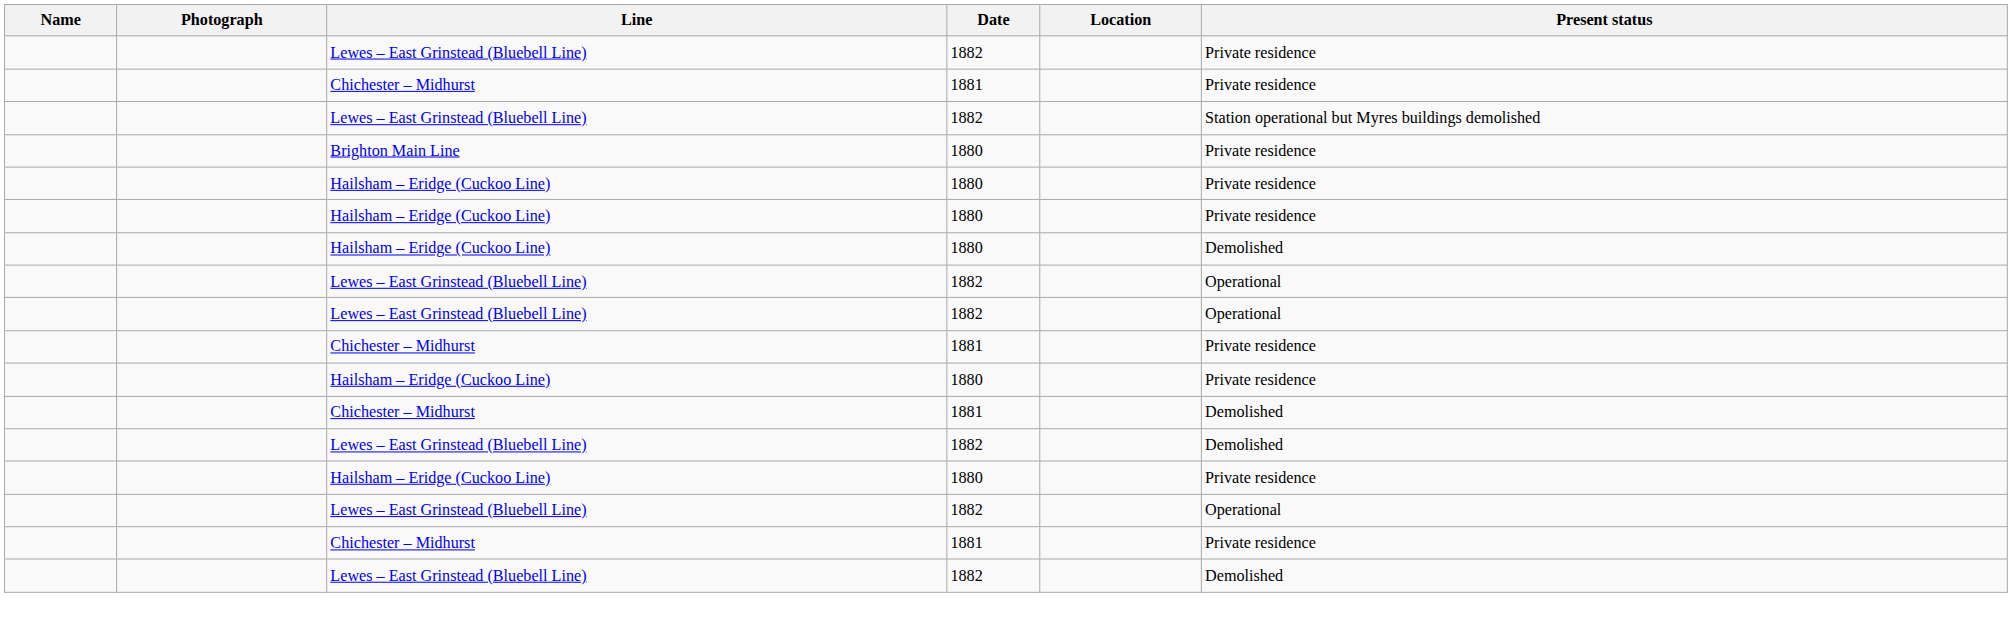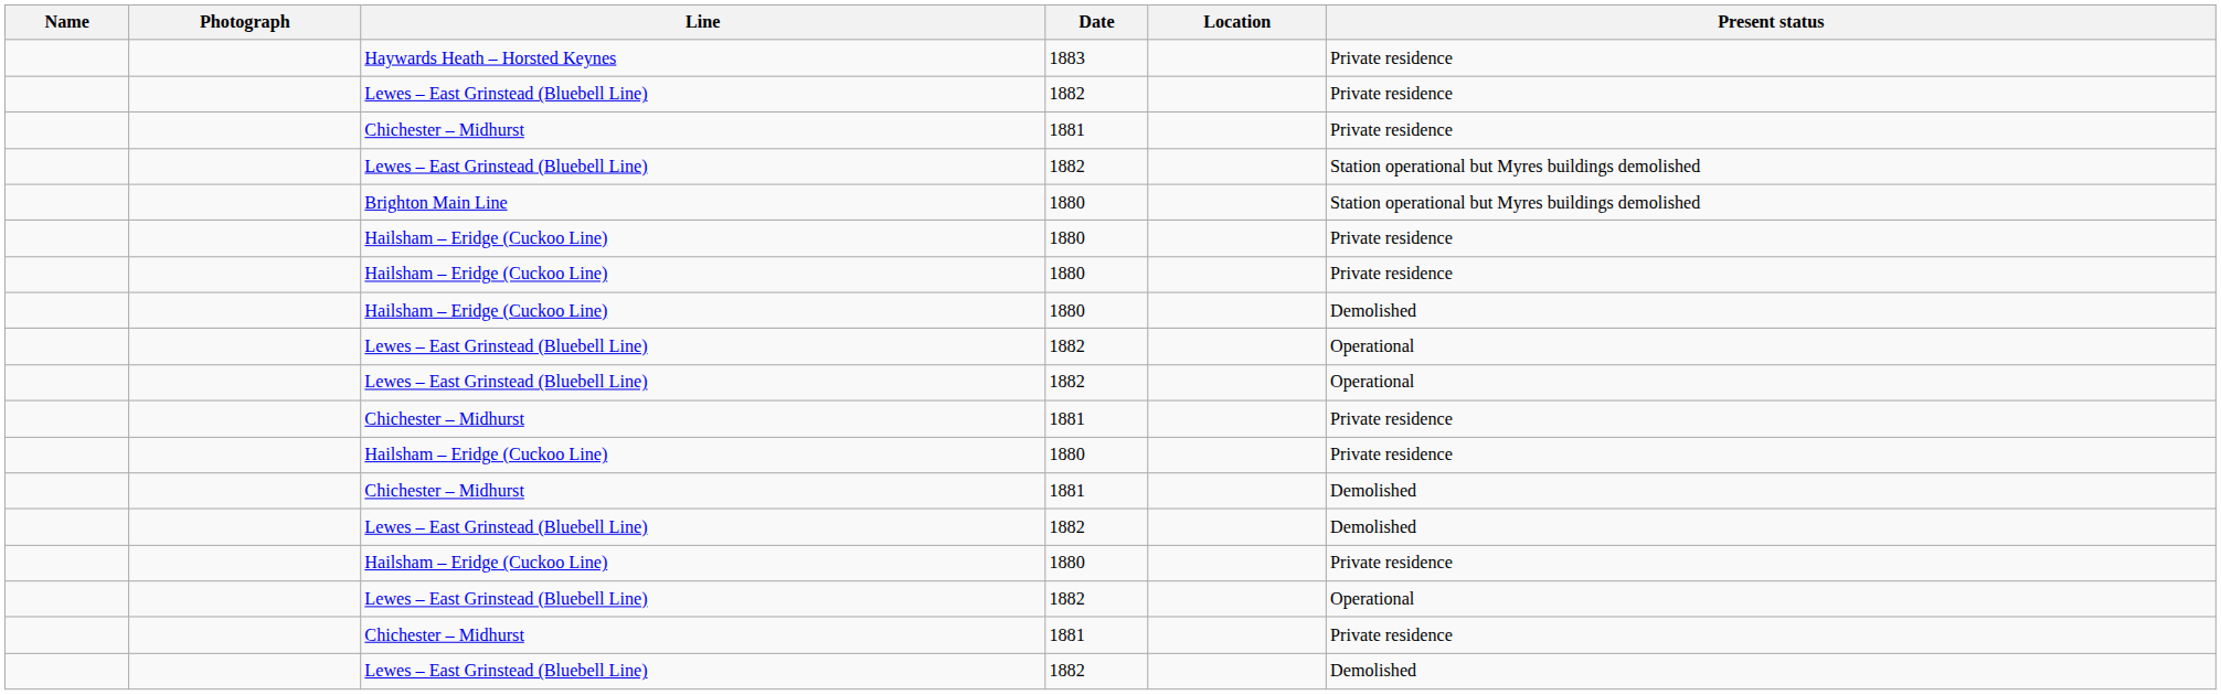+ row: Haywards Heath – Horsted Keynes | 1883 | Private residence
Brighton Main Line | Present status: Private residence -> Station operational but Myres buildings demolished
